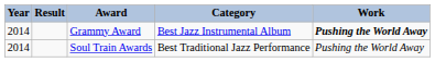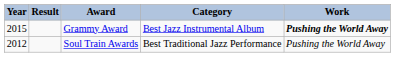Grammy Award | Year: 2014 -> 2015
Soul Train Awards | Year: 2014 -> 2012
